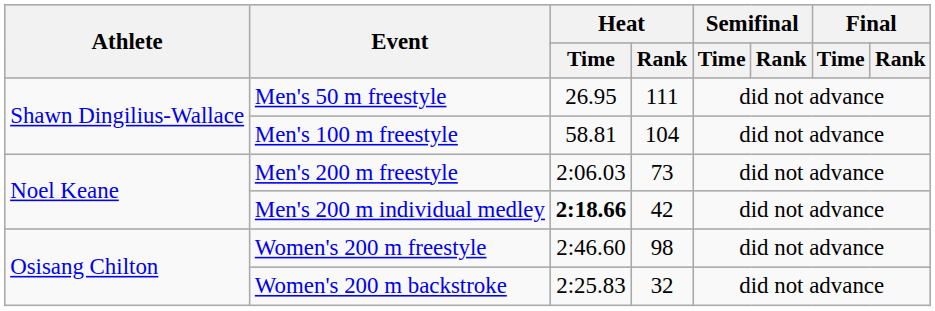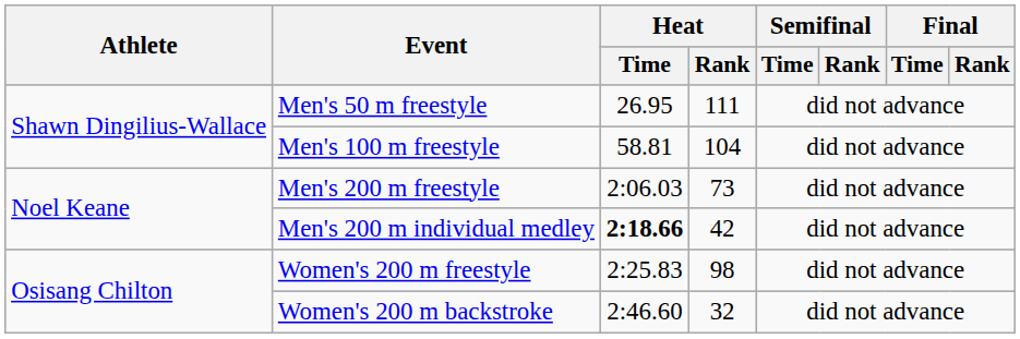Women's 200 m freestyle | Heat / Time: 2:46.60 -> 2:25.83
Women's 200 m backstroke | Heat / Time: 2:25.83 -> 2:46.60
